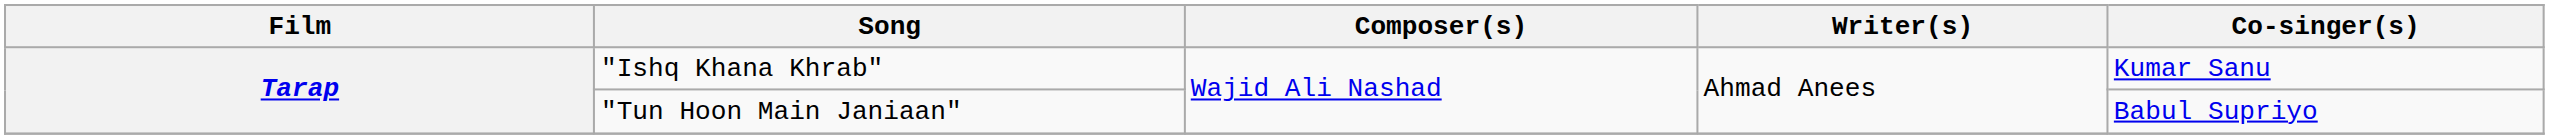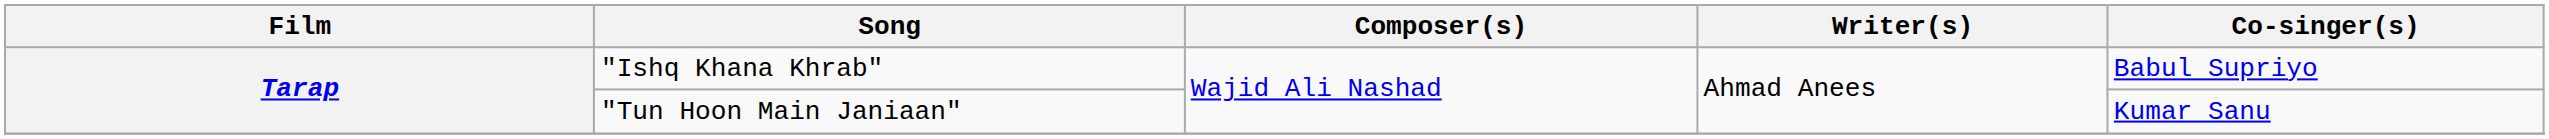"Ishq Khana Khrab" | Co-singer(s): Kumar Sanu -> Babul Supriyo
"Tun Hoon Main Janiaan" | Co-singer(s): Babul Supriyo -> Kumar Sanu
